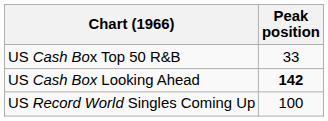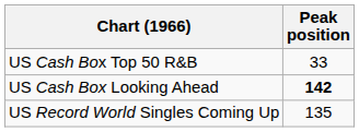US Record World Singles Coming Up | Peak position: 100 -> 135
